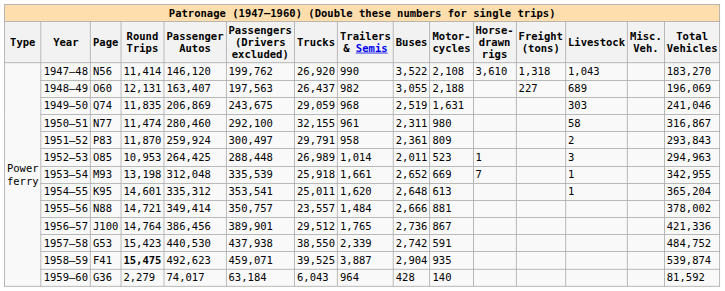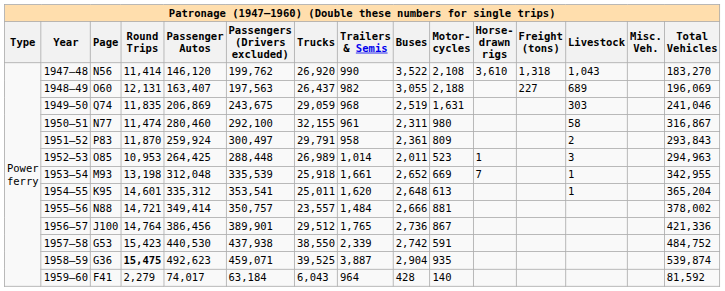1958–59 | Page: F41 -> G36
1959–60 | Page: G36 -> F41
